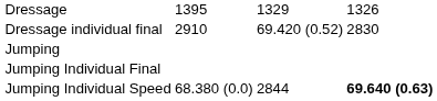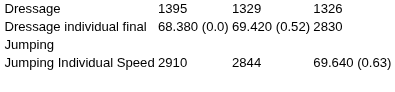Dressage individual final | column 2: 2910 -> 68.380 (0.0)
- row: Jumping Individual Final
Jumping Individual Speed | column 2: 68.380 (0.0) -> 2910
Jumping Individual Speed | column 4: bold -> normal
